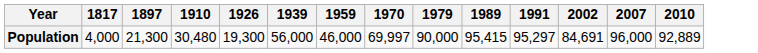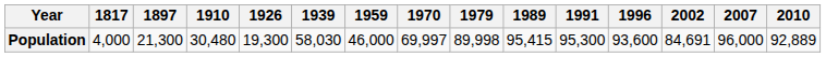+ column: 1996 | 93,600
Population | 1939: 56,000 -> 58,030
Population | 1979: 90,000 -> 89,998
Population | 1991: 95,297 -> 95,300
